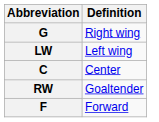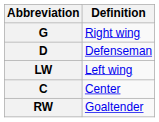+ row: D | Defenseman
- row: F | Forward
